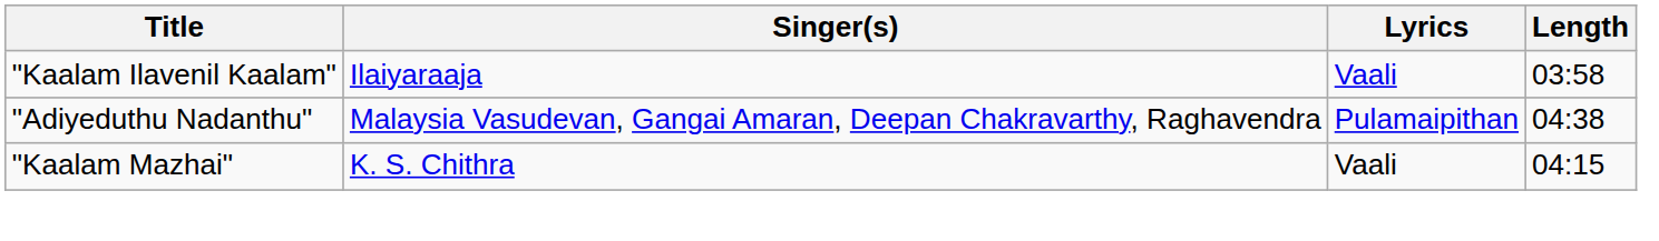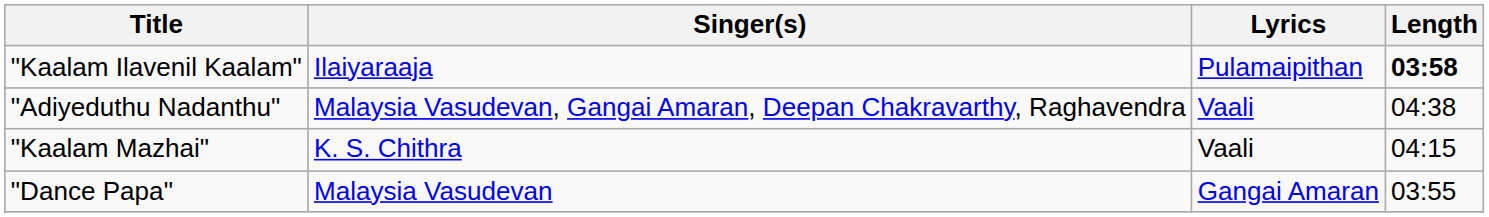"Kaalam Ilavenil Kaalam" | Lyrics: Vaali -> Pulamaipithan
"Kaalam Ilavenil Kaalam" | Length: normal -> bold
"Adiyeduthu Nadanthu" | Lyrics: Pulamaipithan -> Vaali
+ row: "Dance Papa" | Malaysia Vasudevan | Gangai Amaran | 03:55
